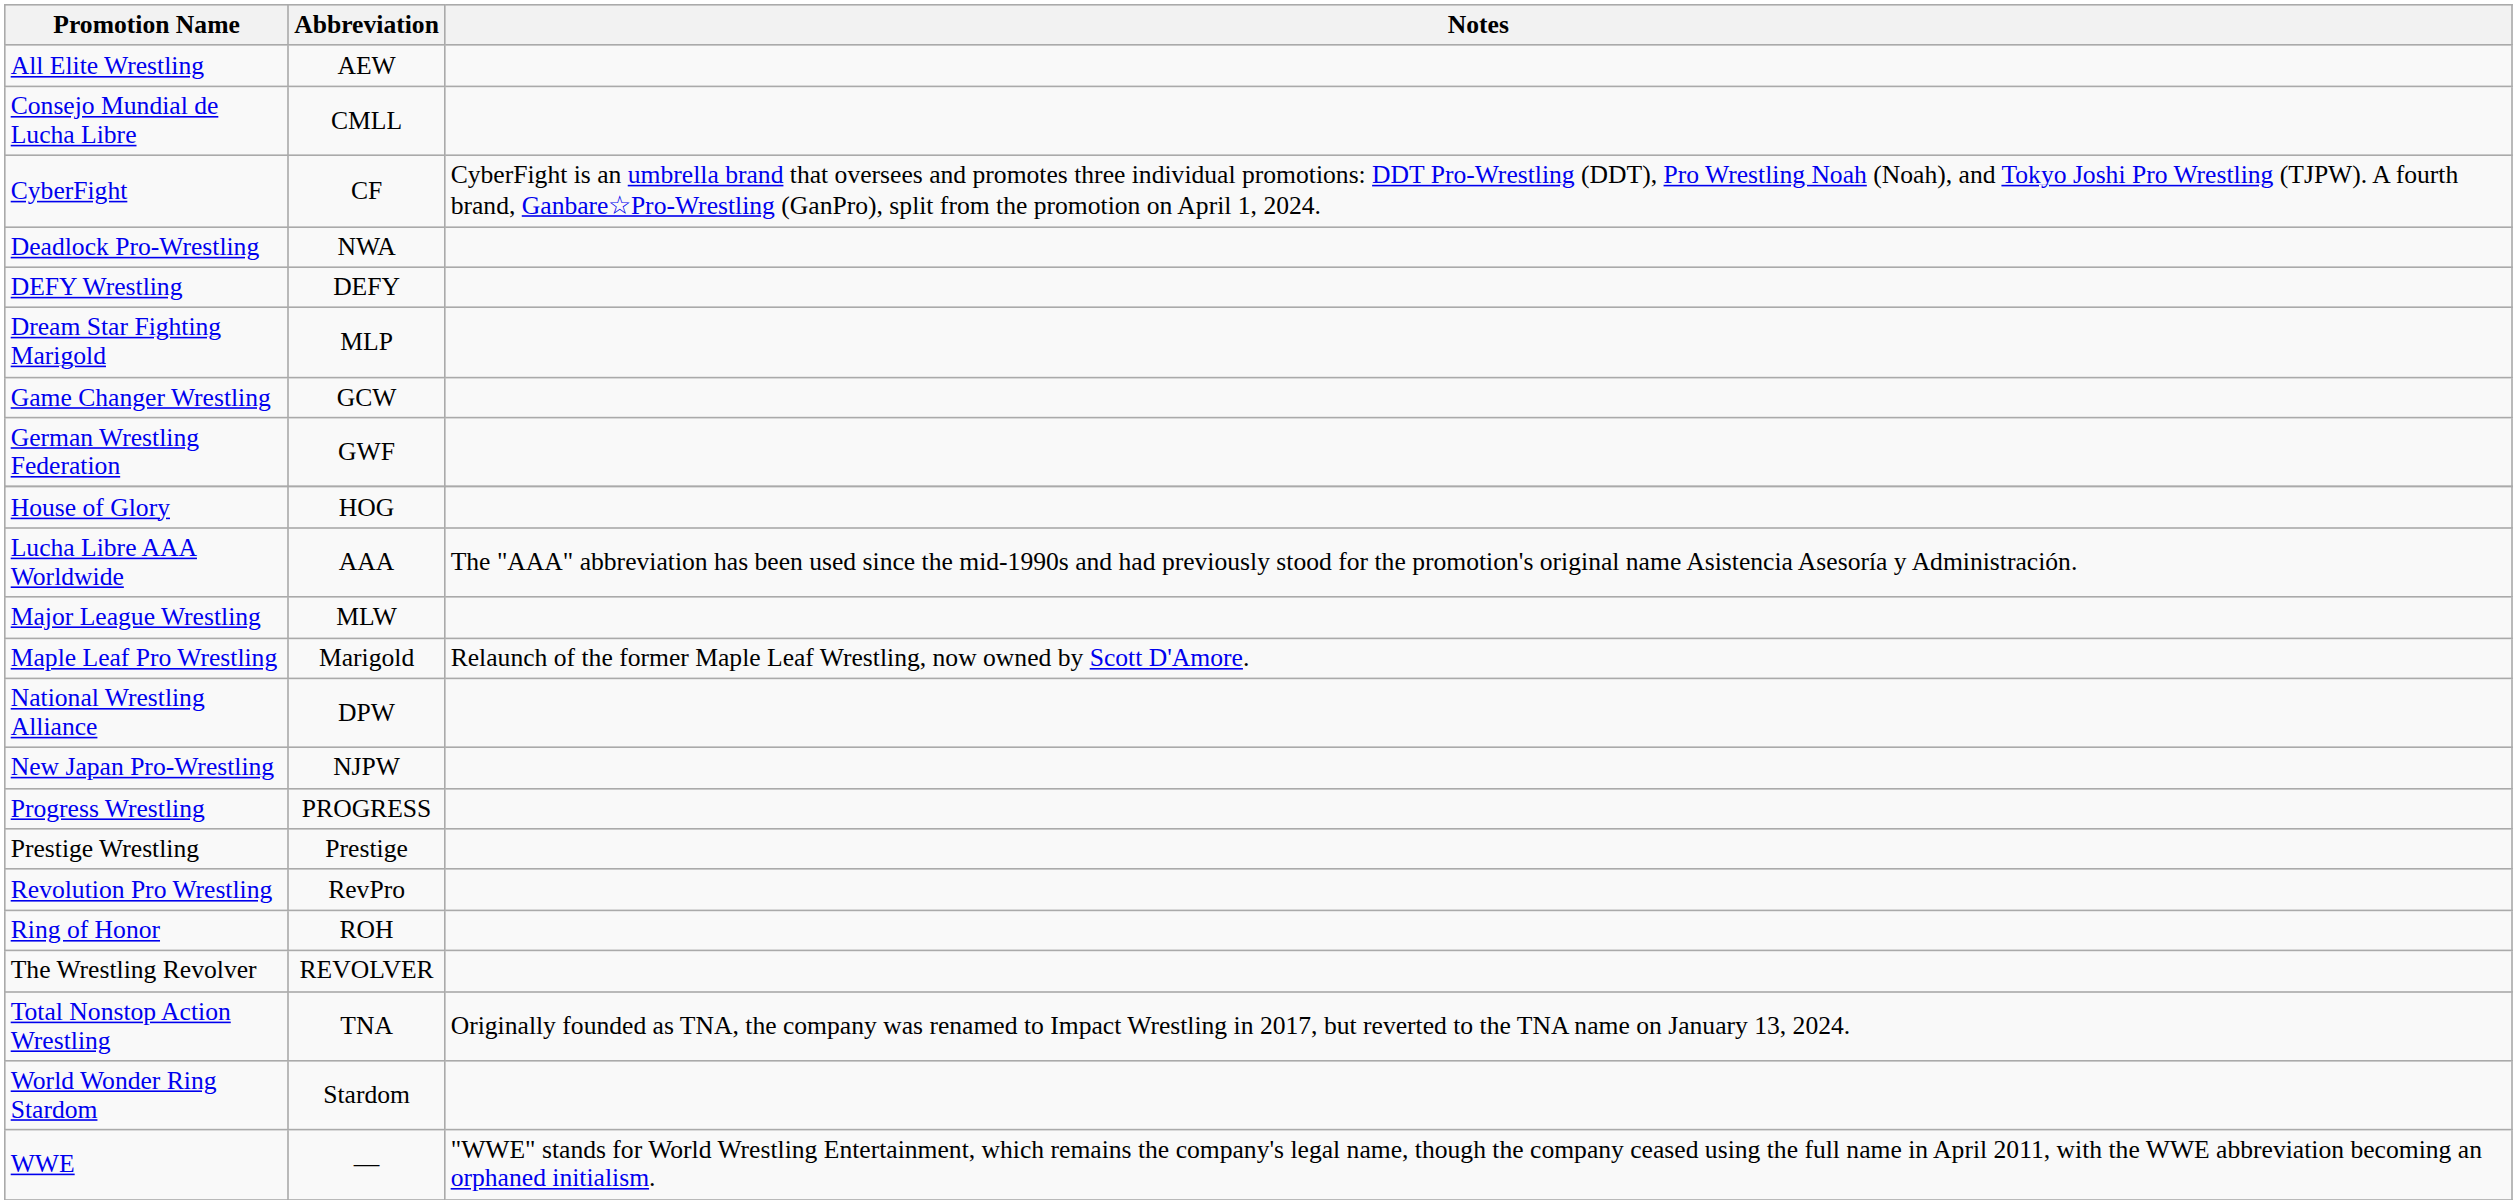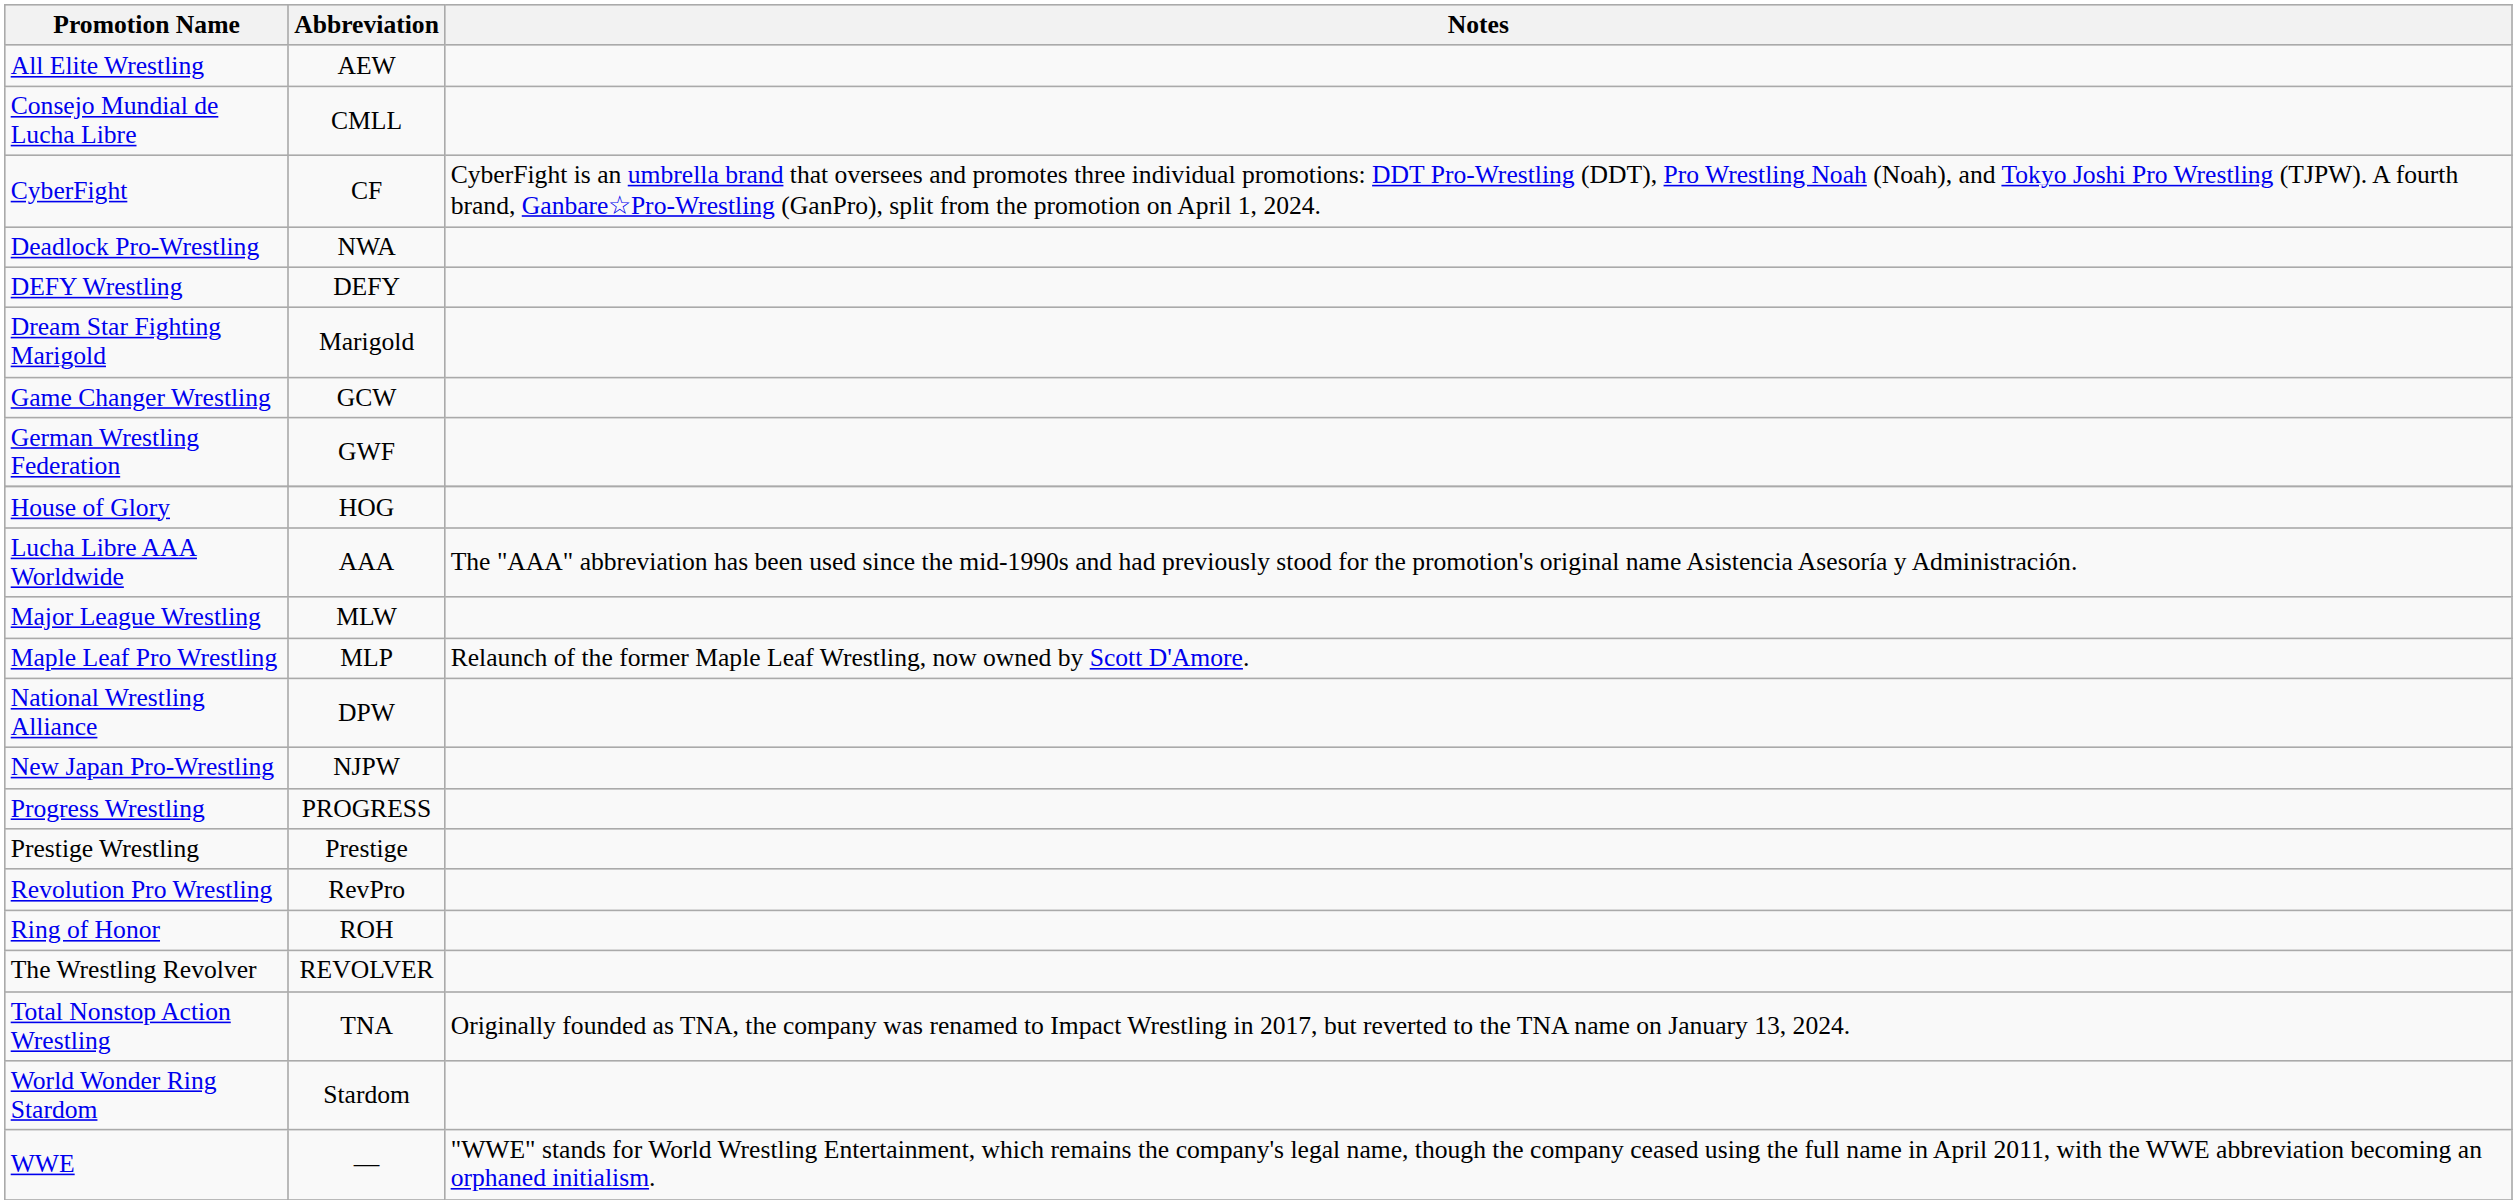Dream Star Fighting Marigold | Abbreviation: MLP -> Marigold
Maple Leaf Pro Wrestling | Abbreviation: Marigold -> MLP
